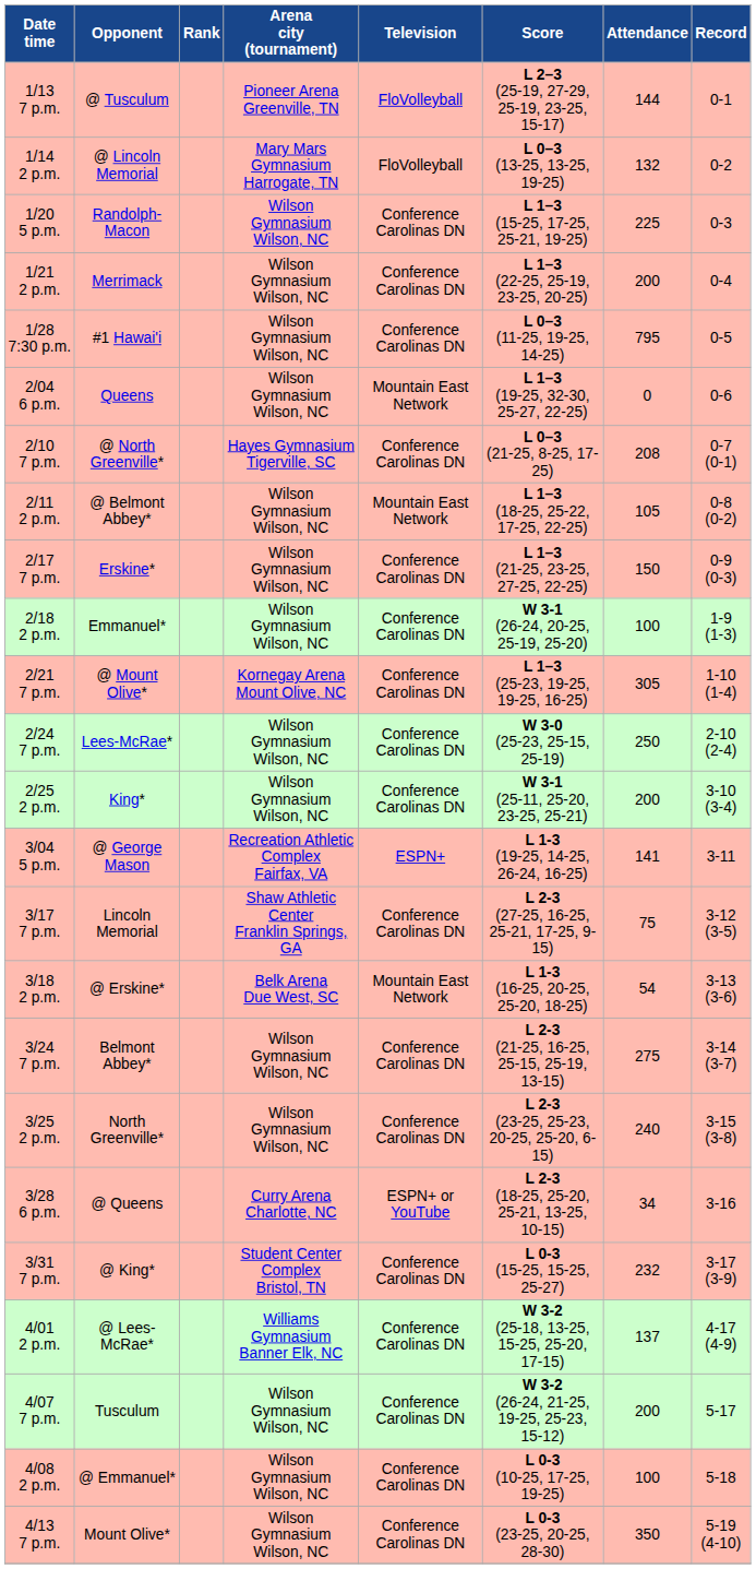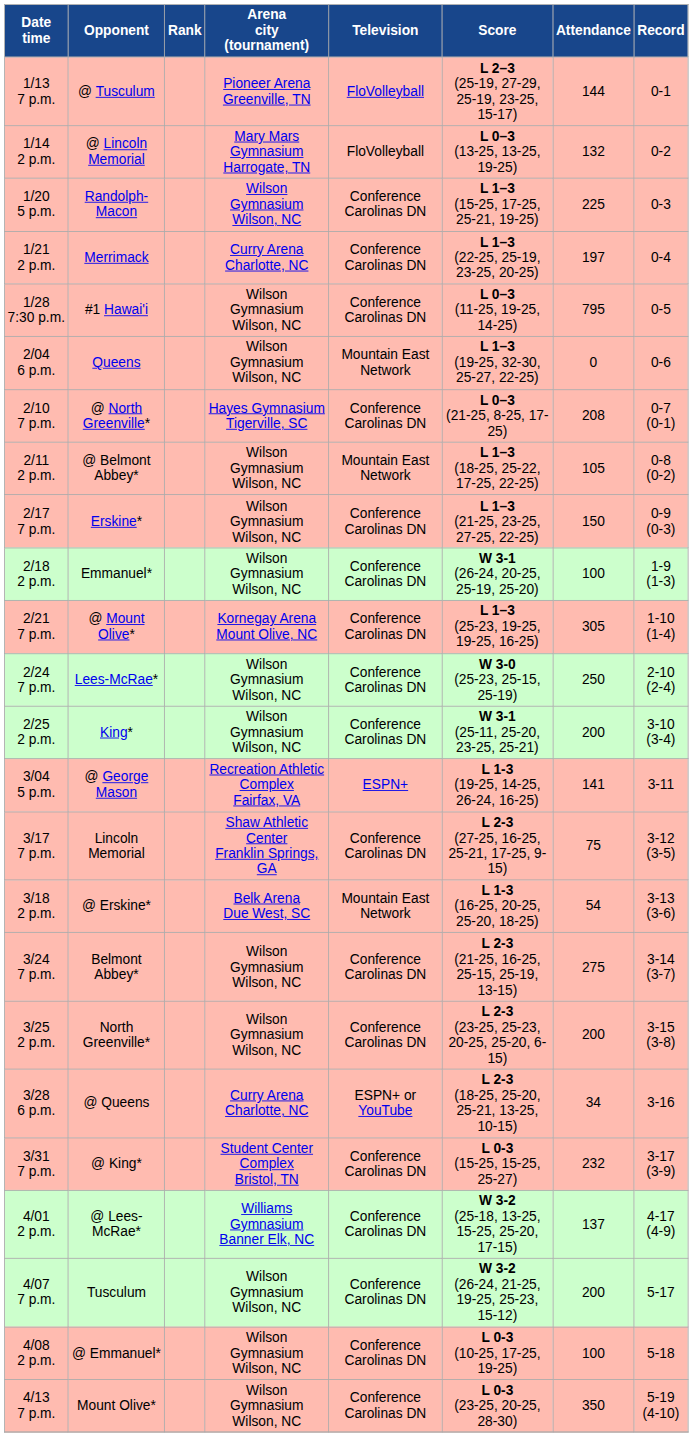1/21 2 p.m. | Arena city (tournament): Wilson Gymnasium Wilson, NC -> Curry Arena Charlotte, NC
1/21 2 p.m. | Attendance: 200 -> 197
3/25 2 p.m. | Attendance: 240 -> 200
